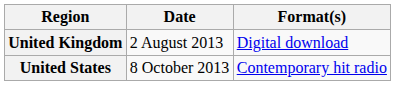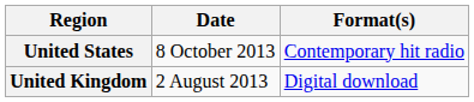rows swapped: United Kingdom <-> United States
